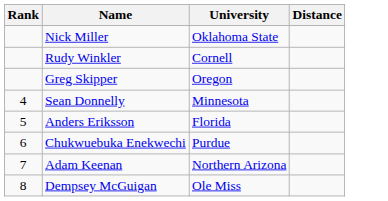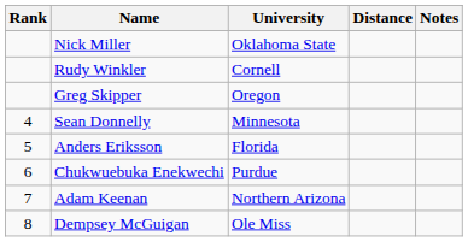+ column: Notes
